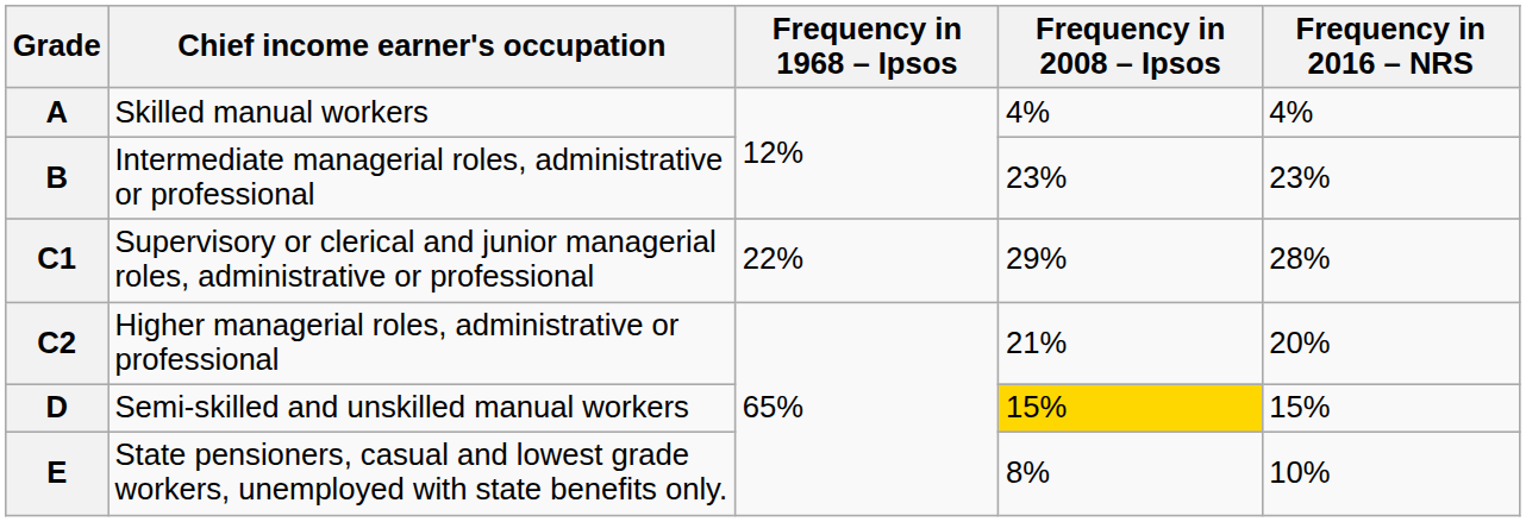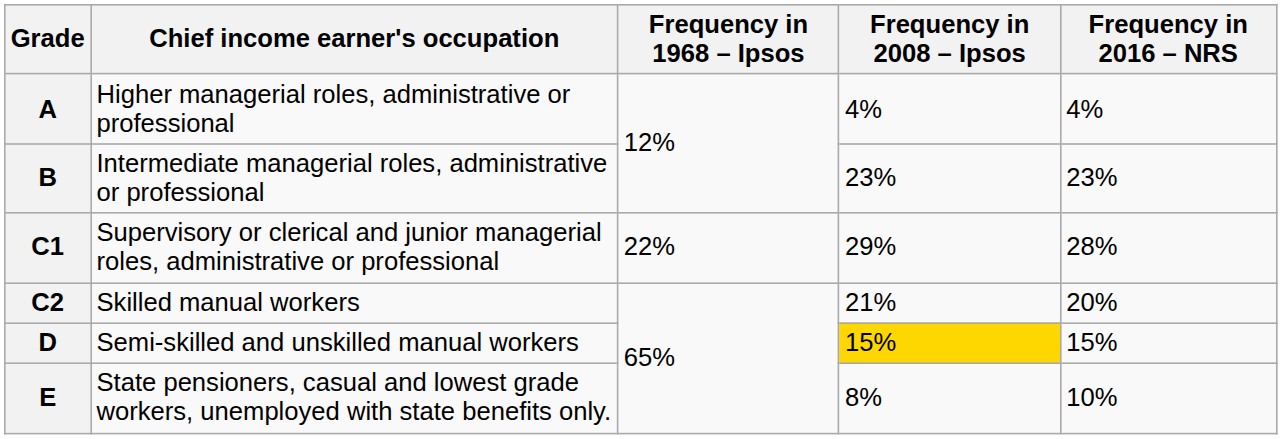A | Chief income earner's occupation: Skilled manual workers -> Higher managerial roles, administrative or professional
C2 | Chief income earner's occupation: Higher managerial roles, administrative or professional -> Skilled manual workers
